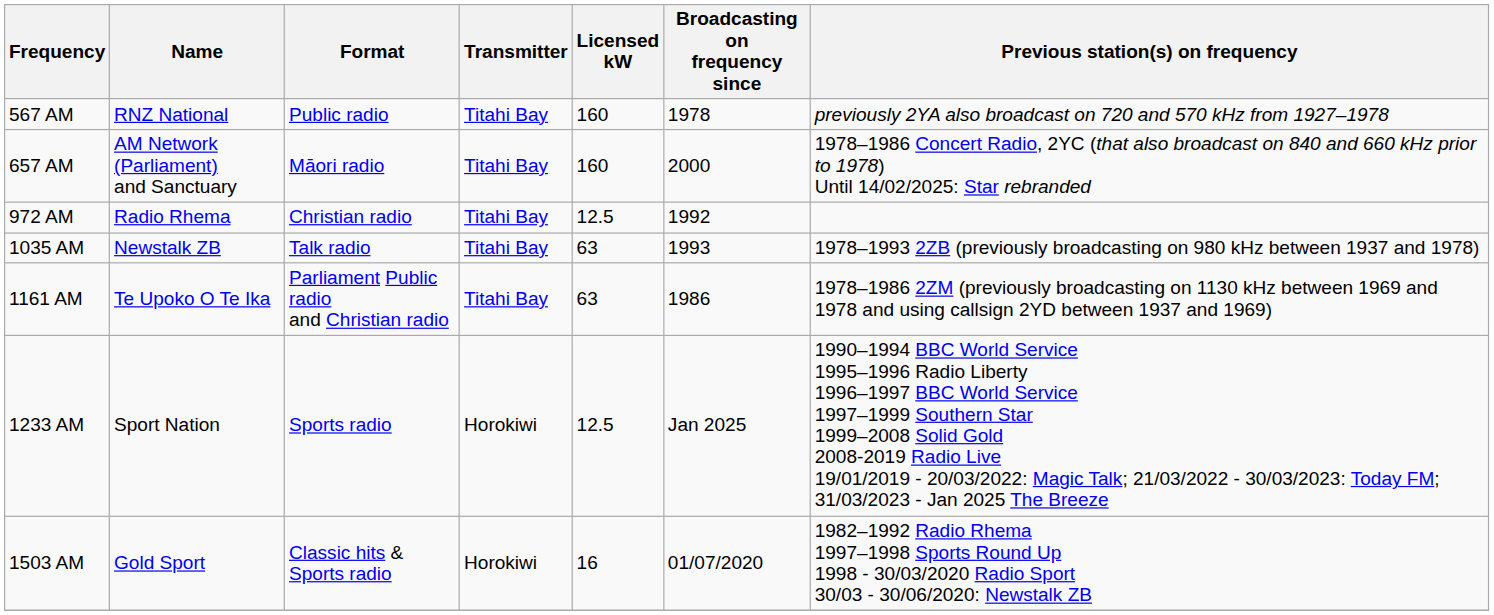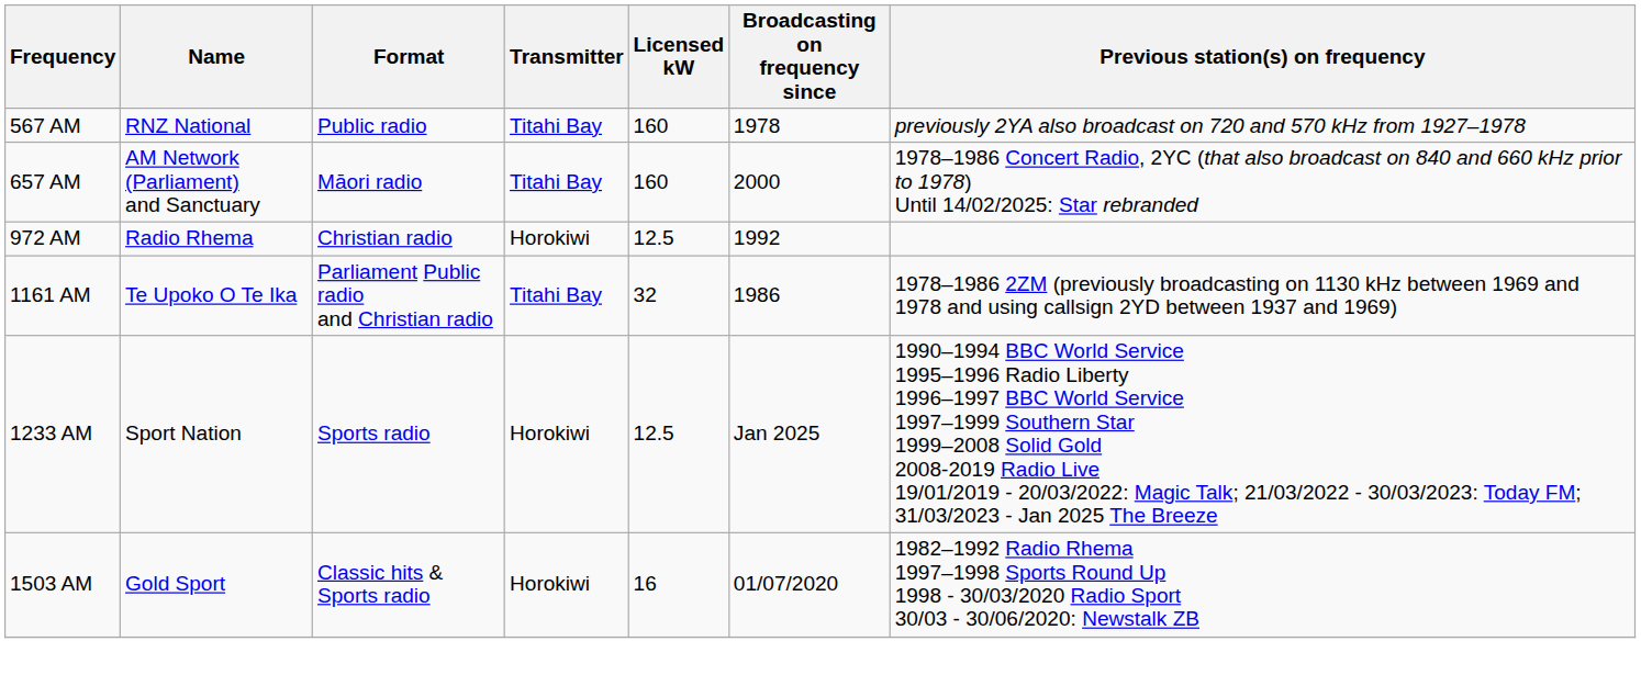972 AM | Transmitter: Titahi Bay -> Horokiwi
- row: 1035 AM | Newstalk ZB | Talk radio | Titahi Bay | 63 | 1993 | 1978–1993 2ZB (previously broadcasting on 980 kHz between 1937 and 1978)
1161 AM | Licensed kW: 63 -> 32
